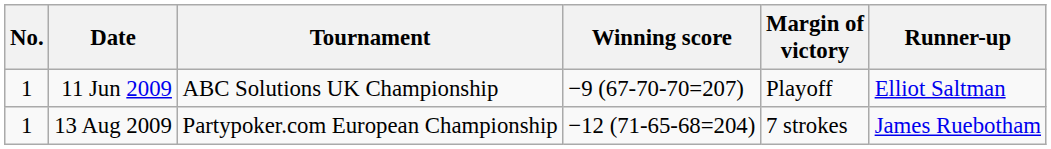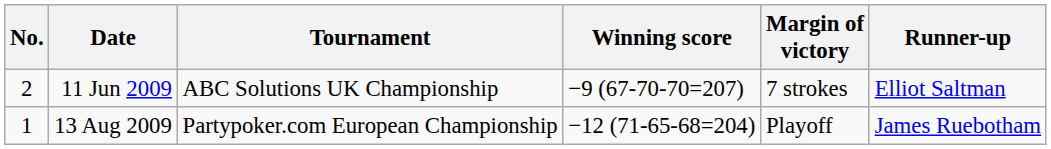11 Jun 2009 | No.: 1 -> 2
11 Jun 2009 | Margin of victory: Playoff -> 7 strokes
13 Aug 2009 | Margin of victory: 7 strokes -> Playoff
